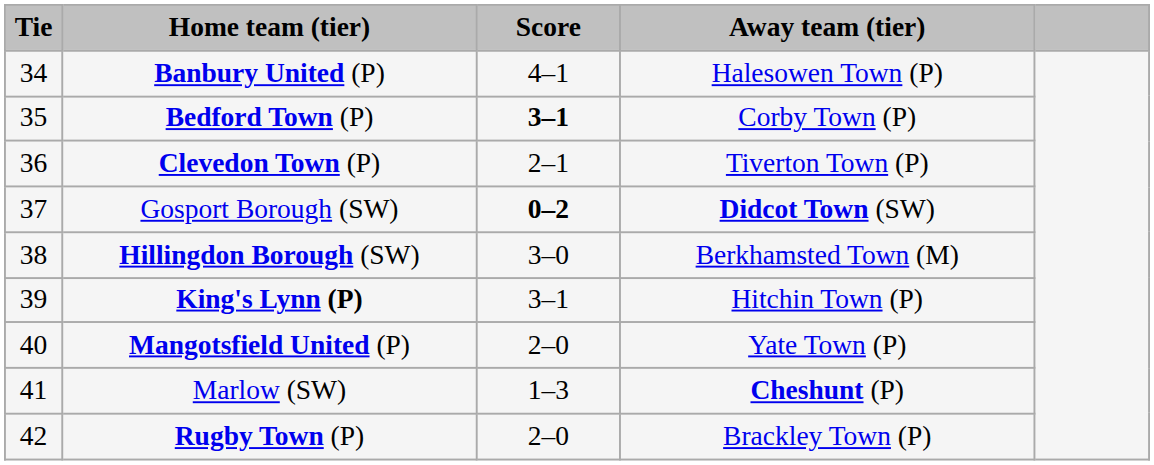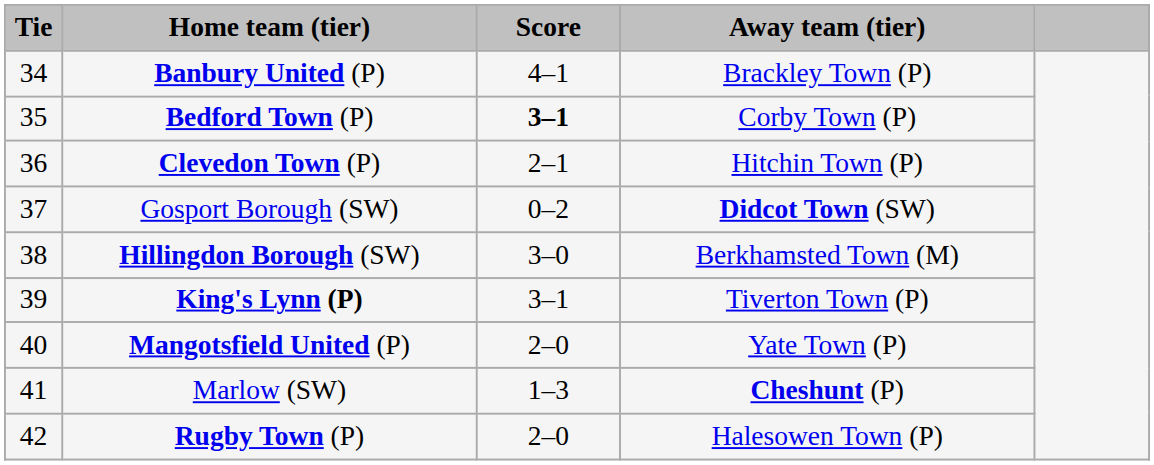Banbury United (P) | Away team (tier): Halesowen Town (P) -> Brackley Town (P)
Clevedon Town (P) | Away team (tier): Tiverton Town (P) -> Hitchin Town (P)
Gosport Borough (SW) | Score: bold -> normal
King's Lynn (P) | Away team (tier): Hitchin Town (P) -> Tiverton Town (P)
Rugby Town (P) | Away team (tier): Brackley Town (P) -> Halesowen Town (P)
